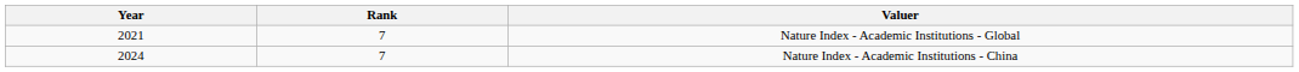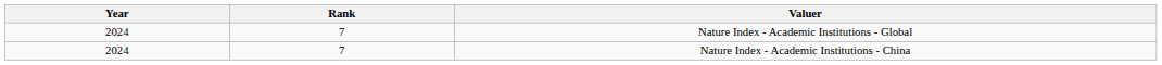Nature Index - Academic Institutions - Global | Year: 2021 -> 2024
